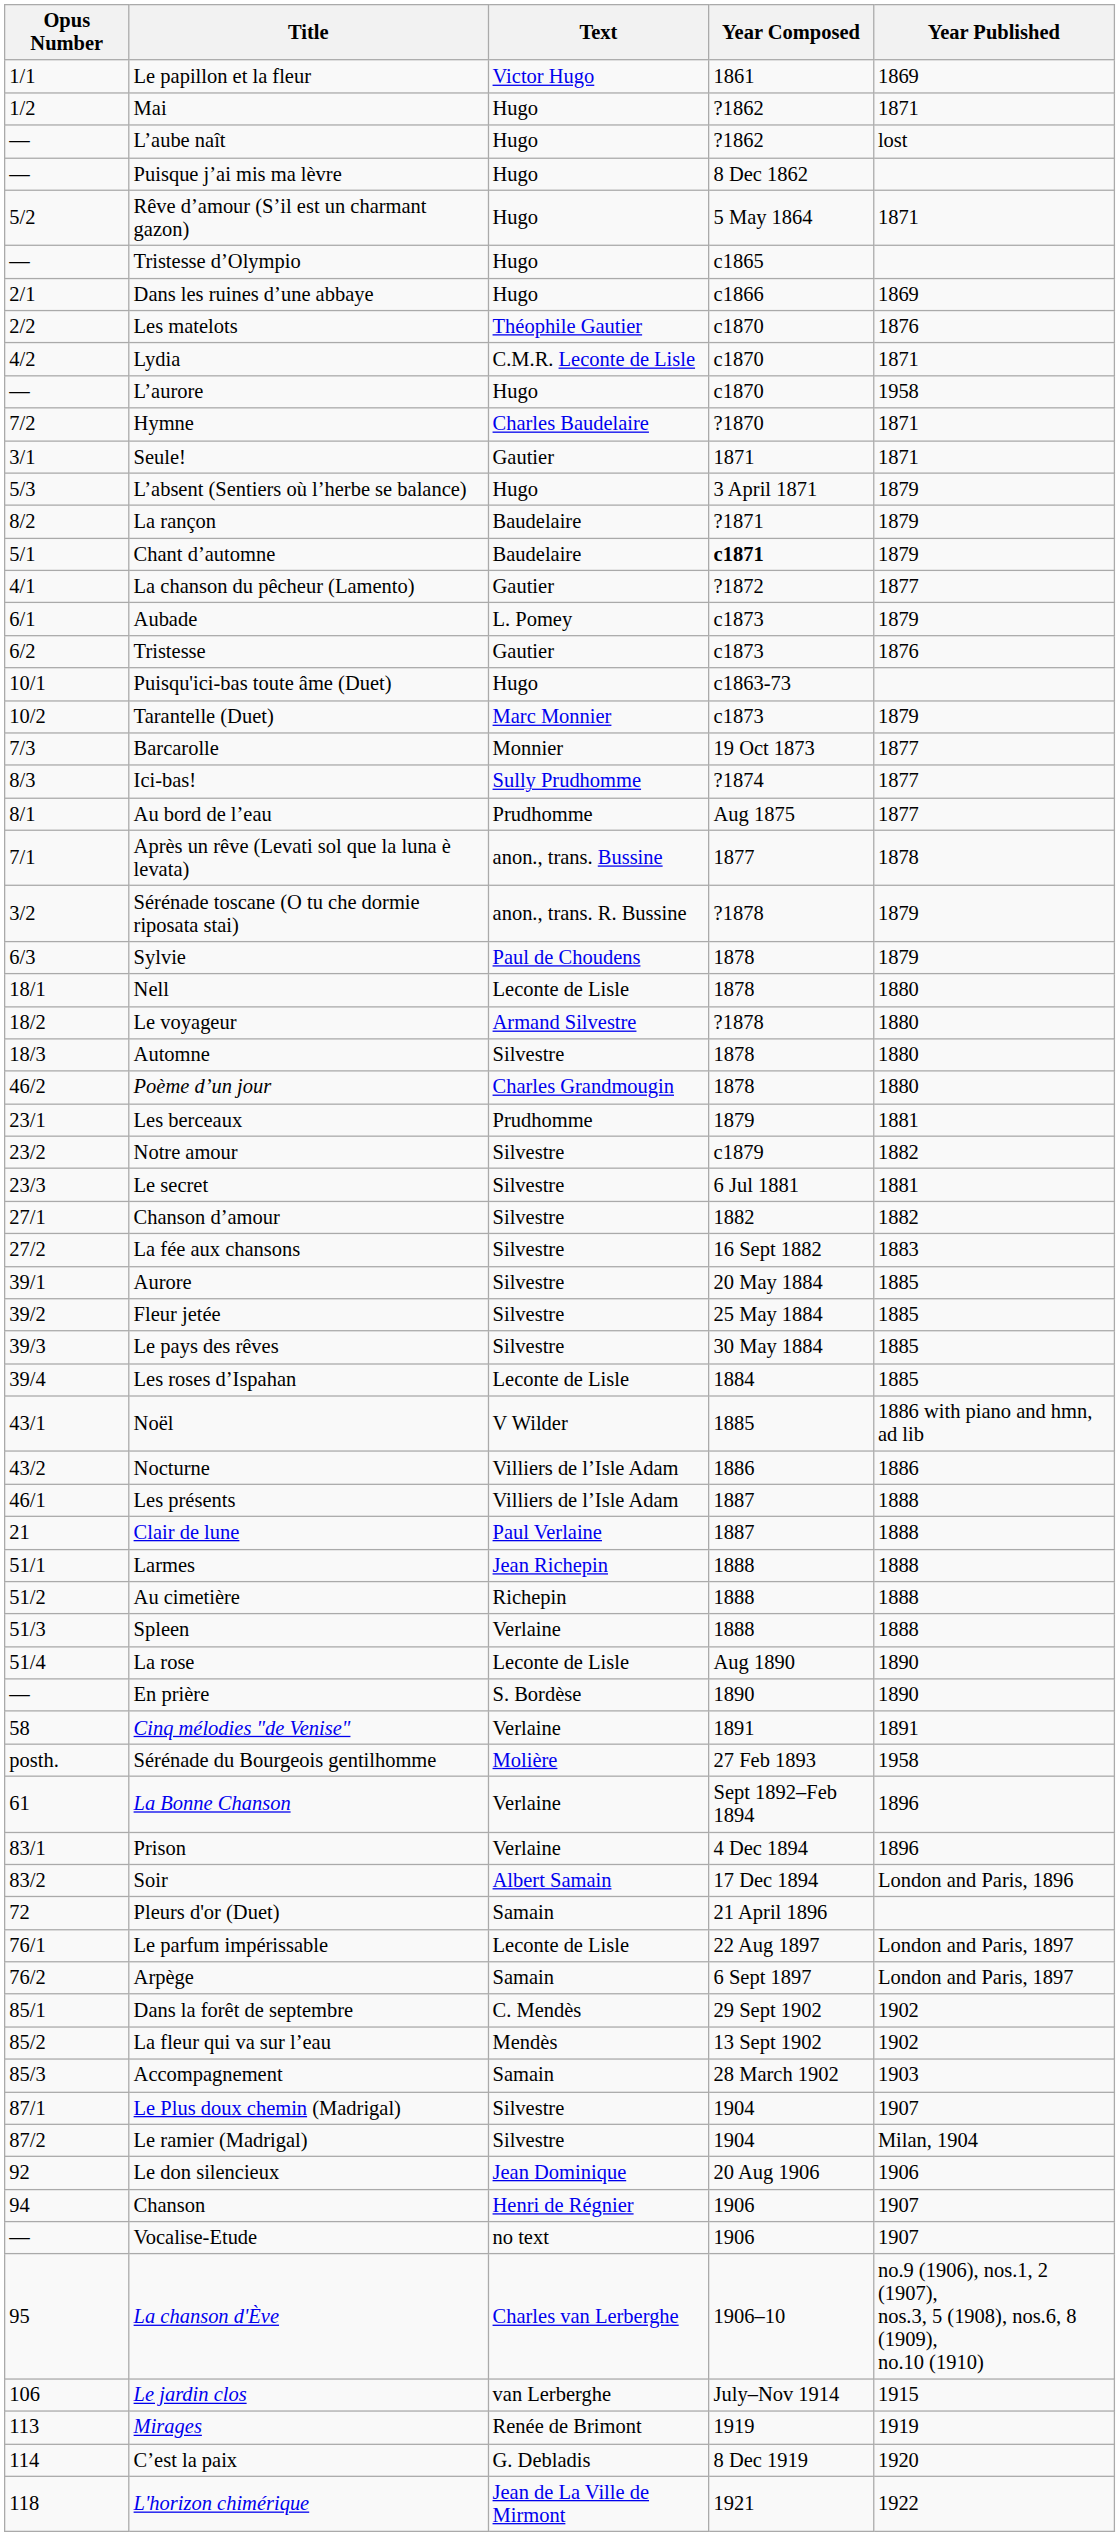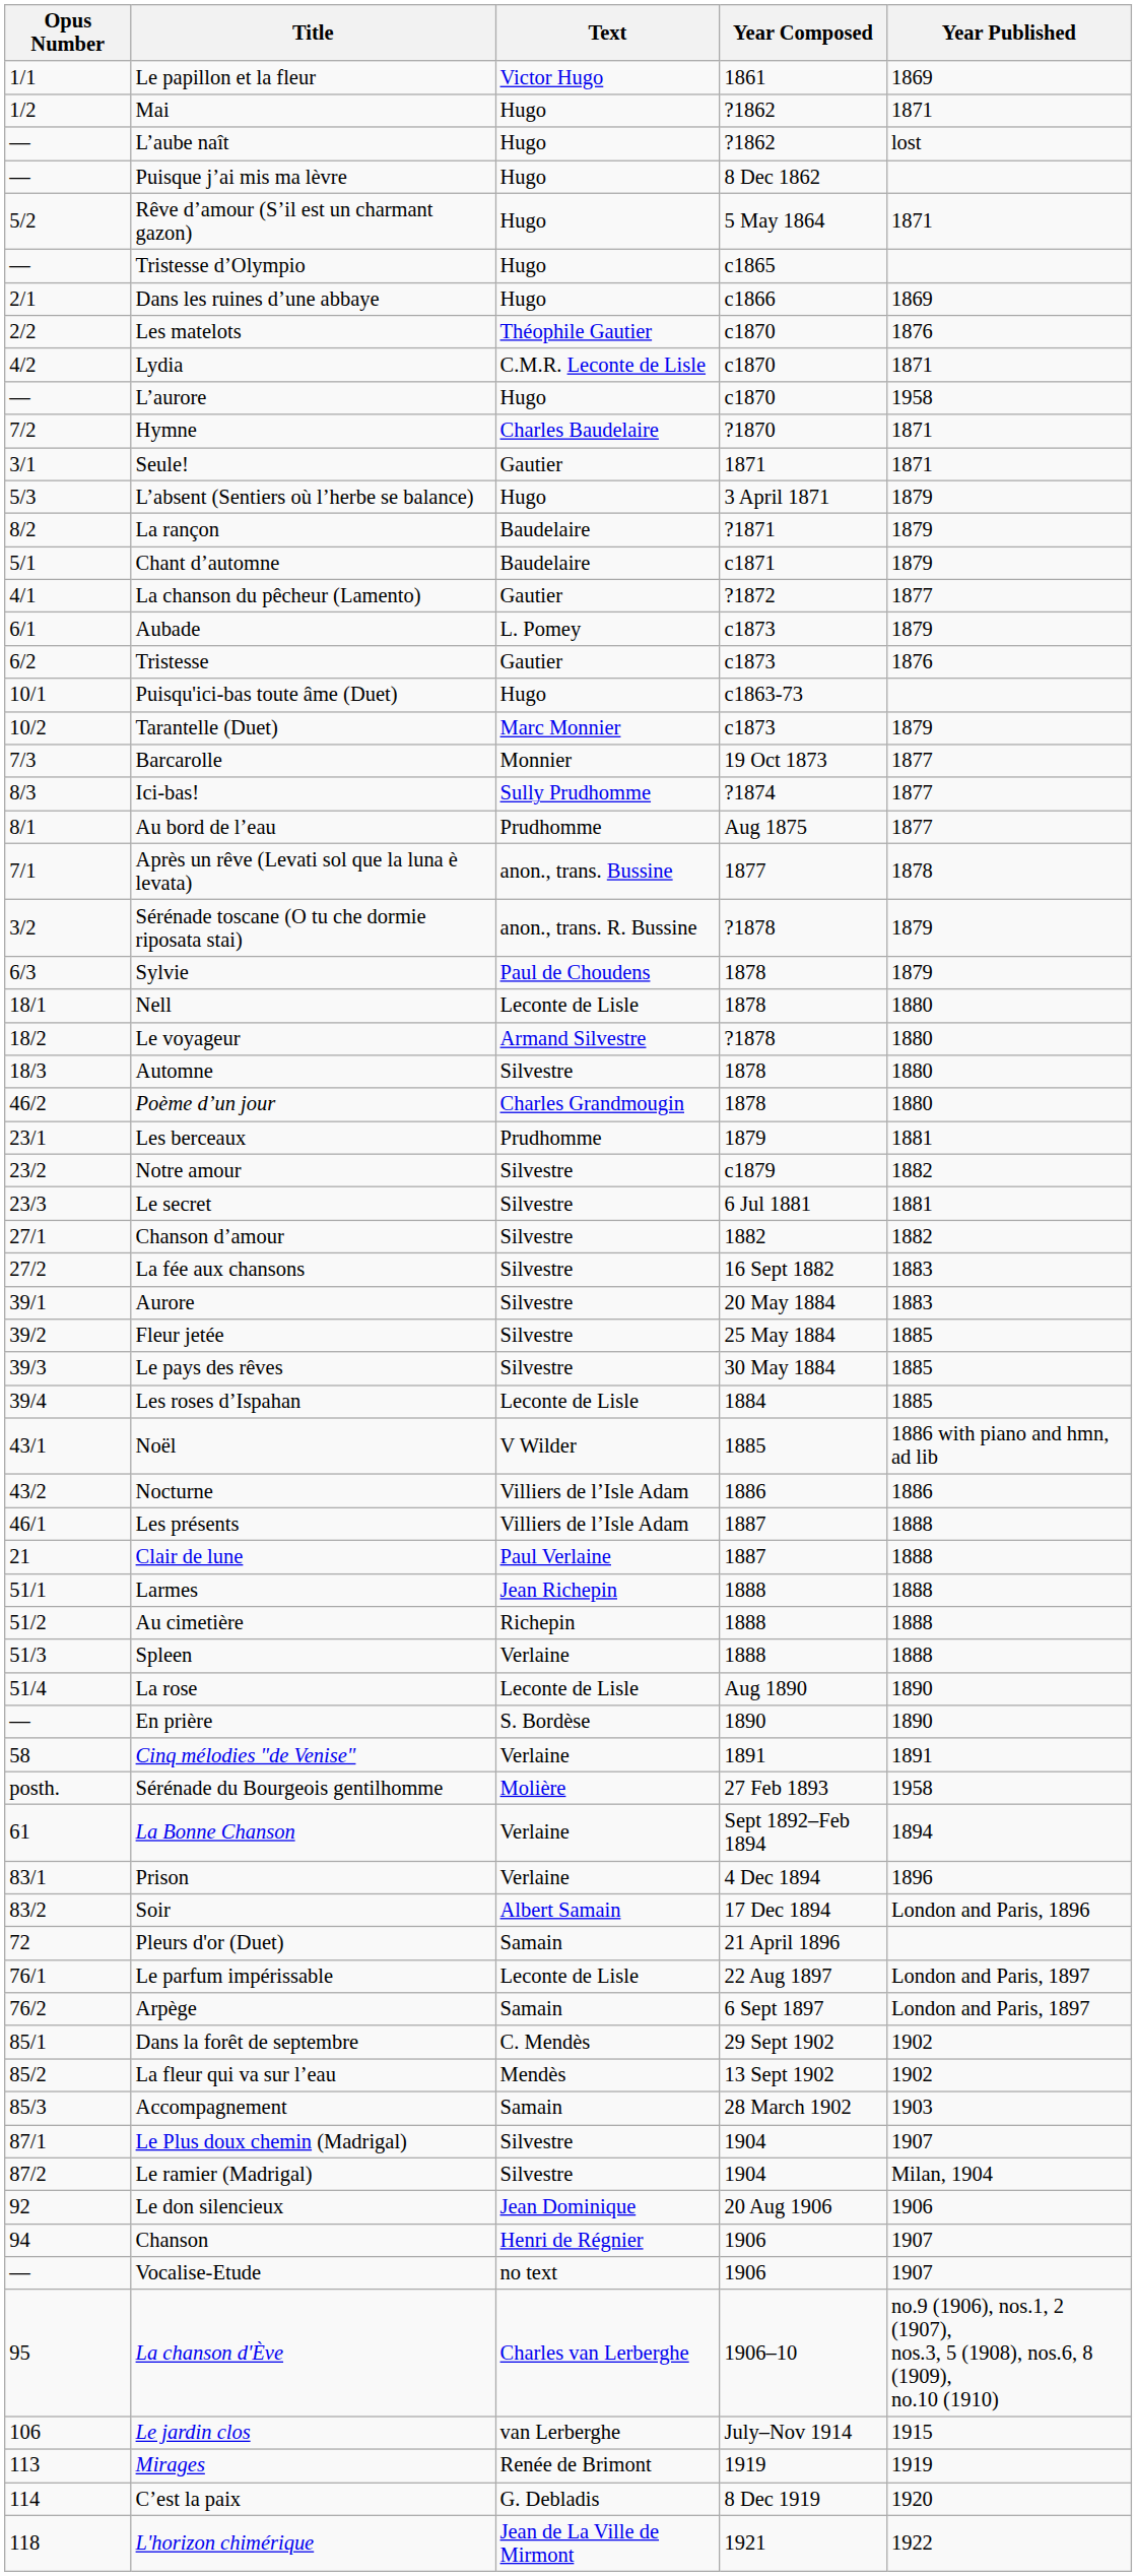Chant d’automne | Year Composed: bold -> normal
Aurore | Year Published: 1885 -> 1883
La Bonne Chanson | Year Published: 1896 -> 1894
